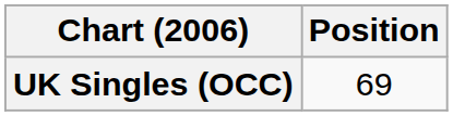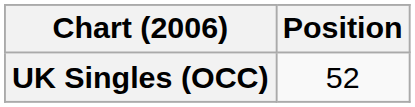UK Singles (OCC) | Position: 69 -> 52
